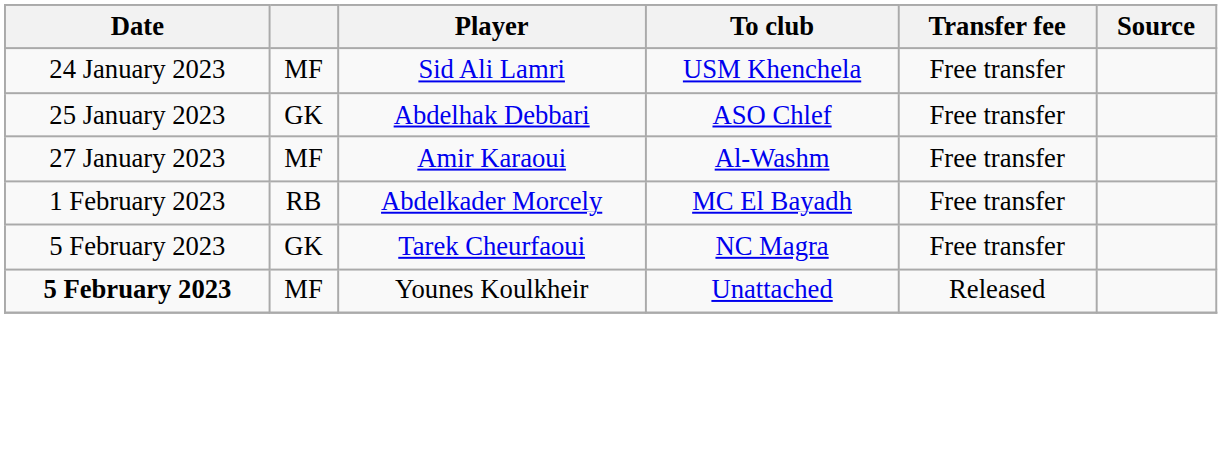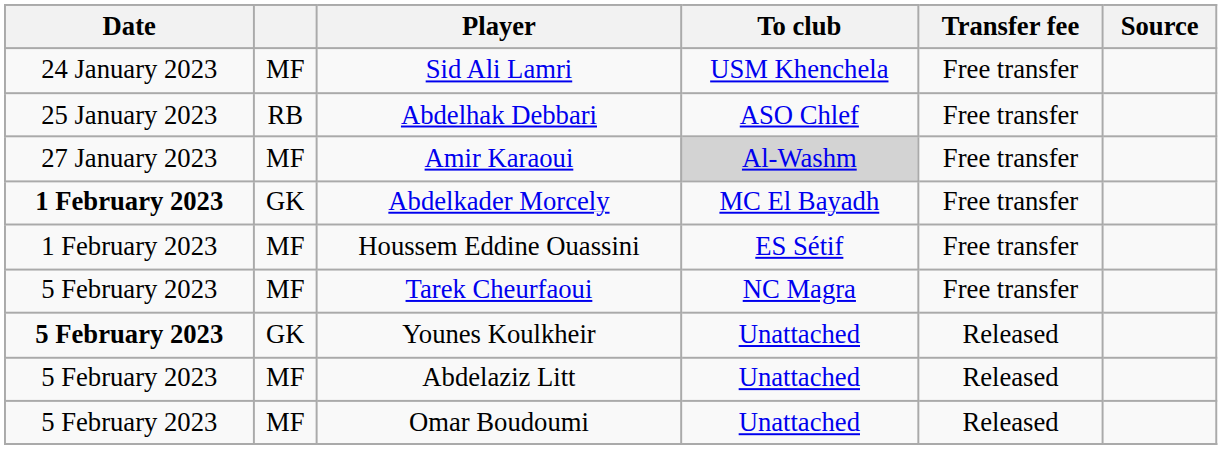Abdelhak Debbari | column 2: GK -> RB
Amir Karaoui | To club: no background -> lightgrey background
Abdelkader Morcely | Date: normal -> bold
Abdelkader Morcely | column 2: RB -> GK
+ row: 1 February 2023 | MF | Houssem Eddine Ouassini | ES Sétif | Free transfer
Tarek Cheurfaoui | column 2: GK -> MF
Younes Koulkheir | column 2: MF -> GK
+ row: 5 February 2023 | MF | Abdelaziz Litt | Unattached | Released
+ row: 5 February 2023 | MF | Omar Boudoumi | Unattached | Released
